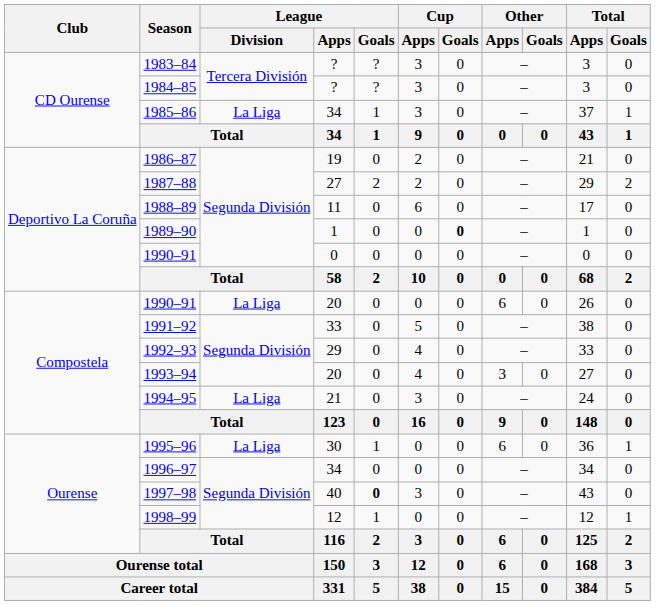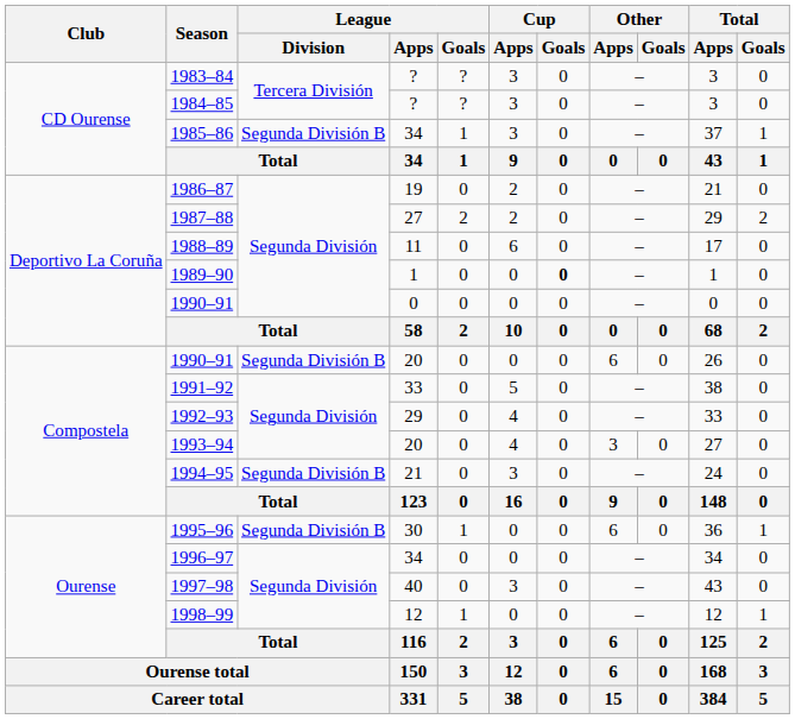1985–86 | League / Division: La Liga -> Segunda División B
1990–91 / 20 | League / Division: La Liga -> Segunda División B
1994–95 | League / Division: La Liga -> Segunda División B
1995–96 | League / Division: La Liga -> Segunda División B
1997–98 | League / Goals: bold -> normal
